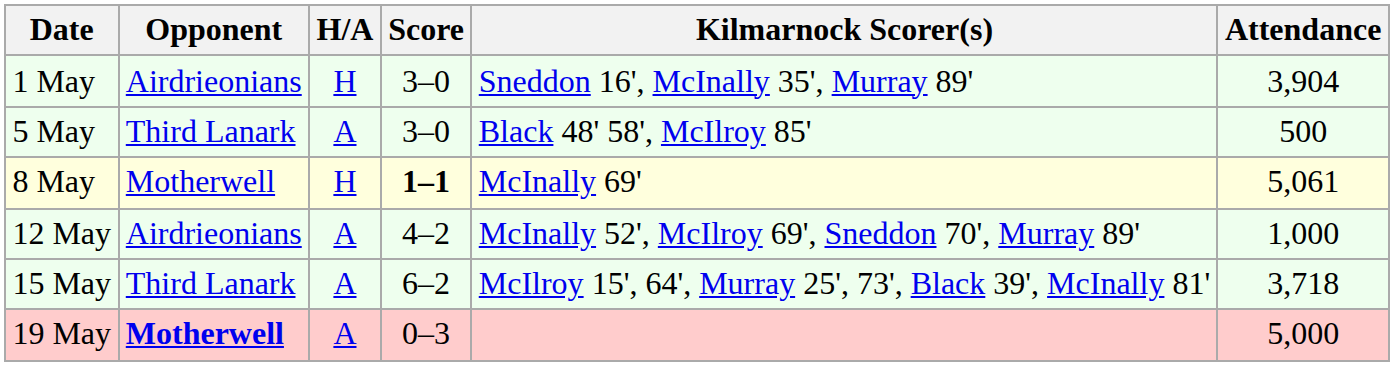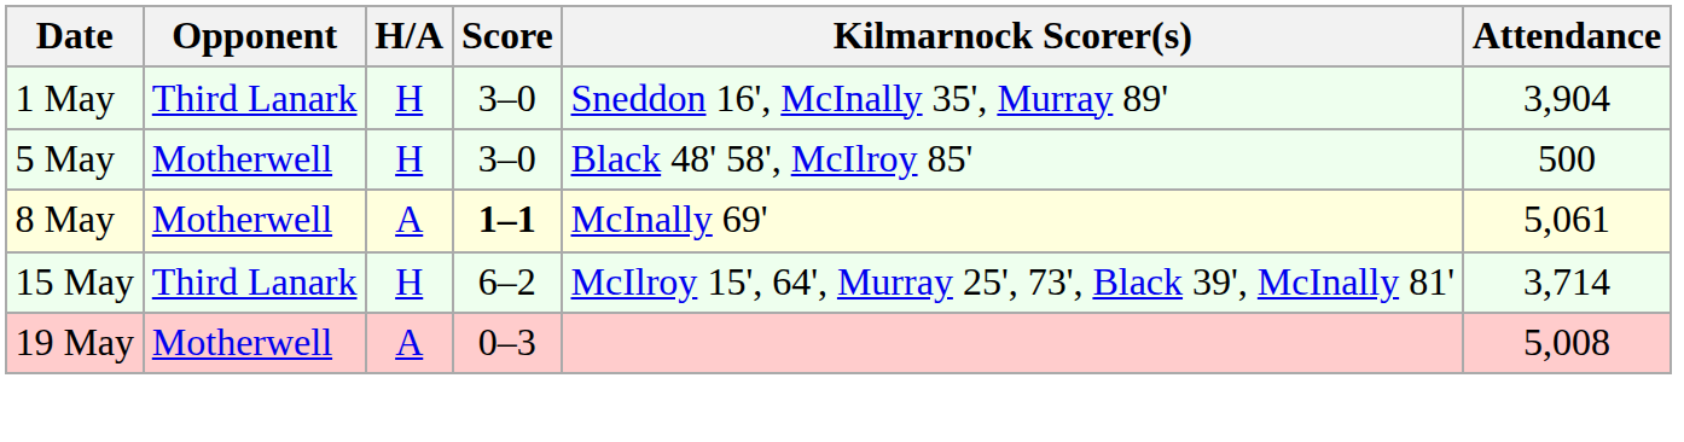1 May | Opponent: Airdrieonians -> Third Lanark
5 May | Opponent: Third Lanark -> Motherwell
5 May | H/A: A -> H
8 May | H/A: H -> A
- row: 12 May | Airdrieonians | A | 4–2 | McInally 52', McIlroy 69', Sneddon 70', Murray 89' | 1,000
15 May | H/A: A -> H
15 May | Attendance: 3,718 -> 3,714
19 May | Opponent: bold -> normal
19 May | Attendance: 5,000 -> 5,008
